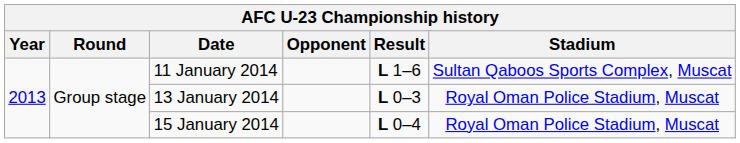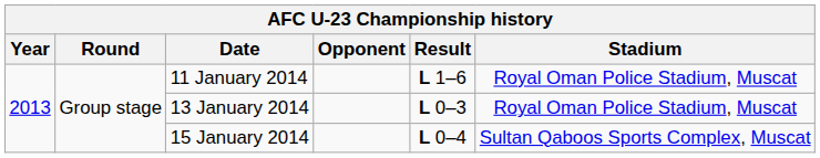11 January 2014 | Stadium: Sultan Qaboos Sports Complex, Muscat -> Royal Oman Police Stadium, Muscat
15 January 2014 | Stadium: Royal Oman Police Stadium, Muscat -> Sultan Qaboos Sports Complex, Muscat
